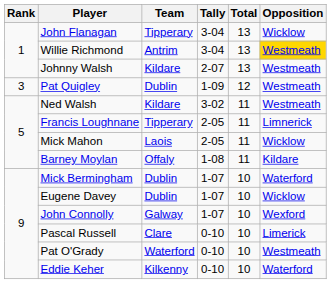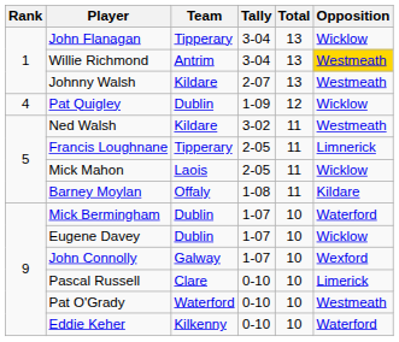Pat Quigley | Rank: 3 -> 4
Pat Quigley | Opposition: Westmeath -> Wicklow
